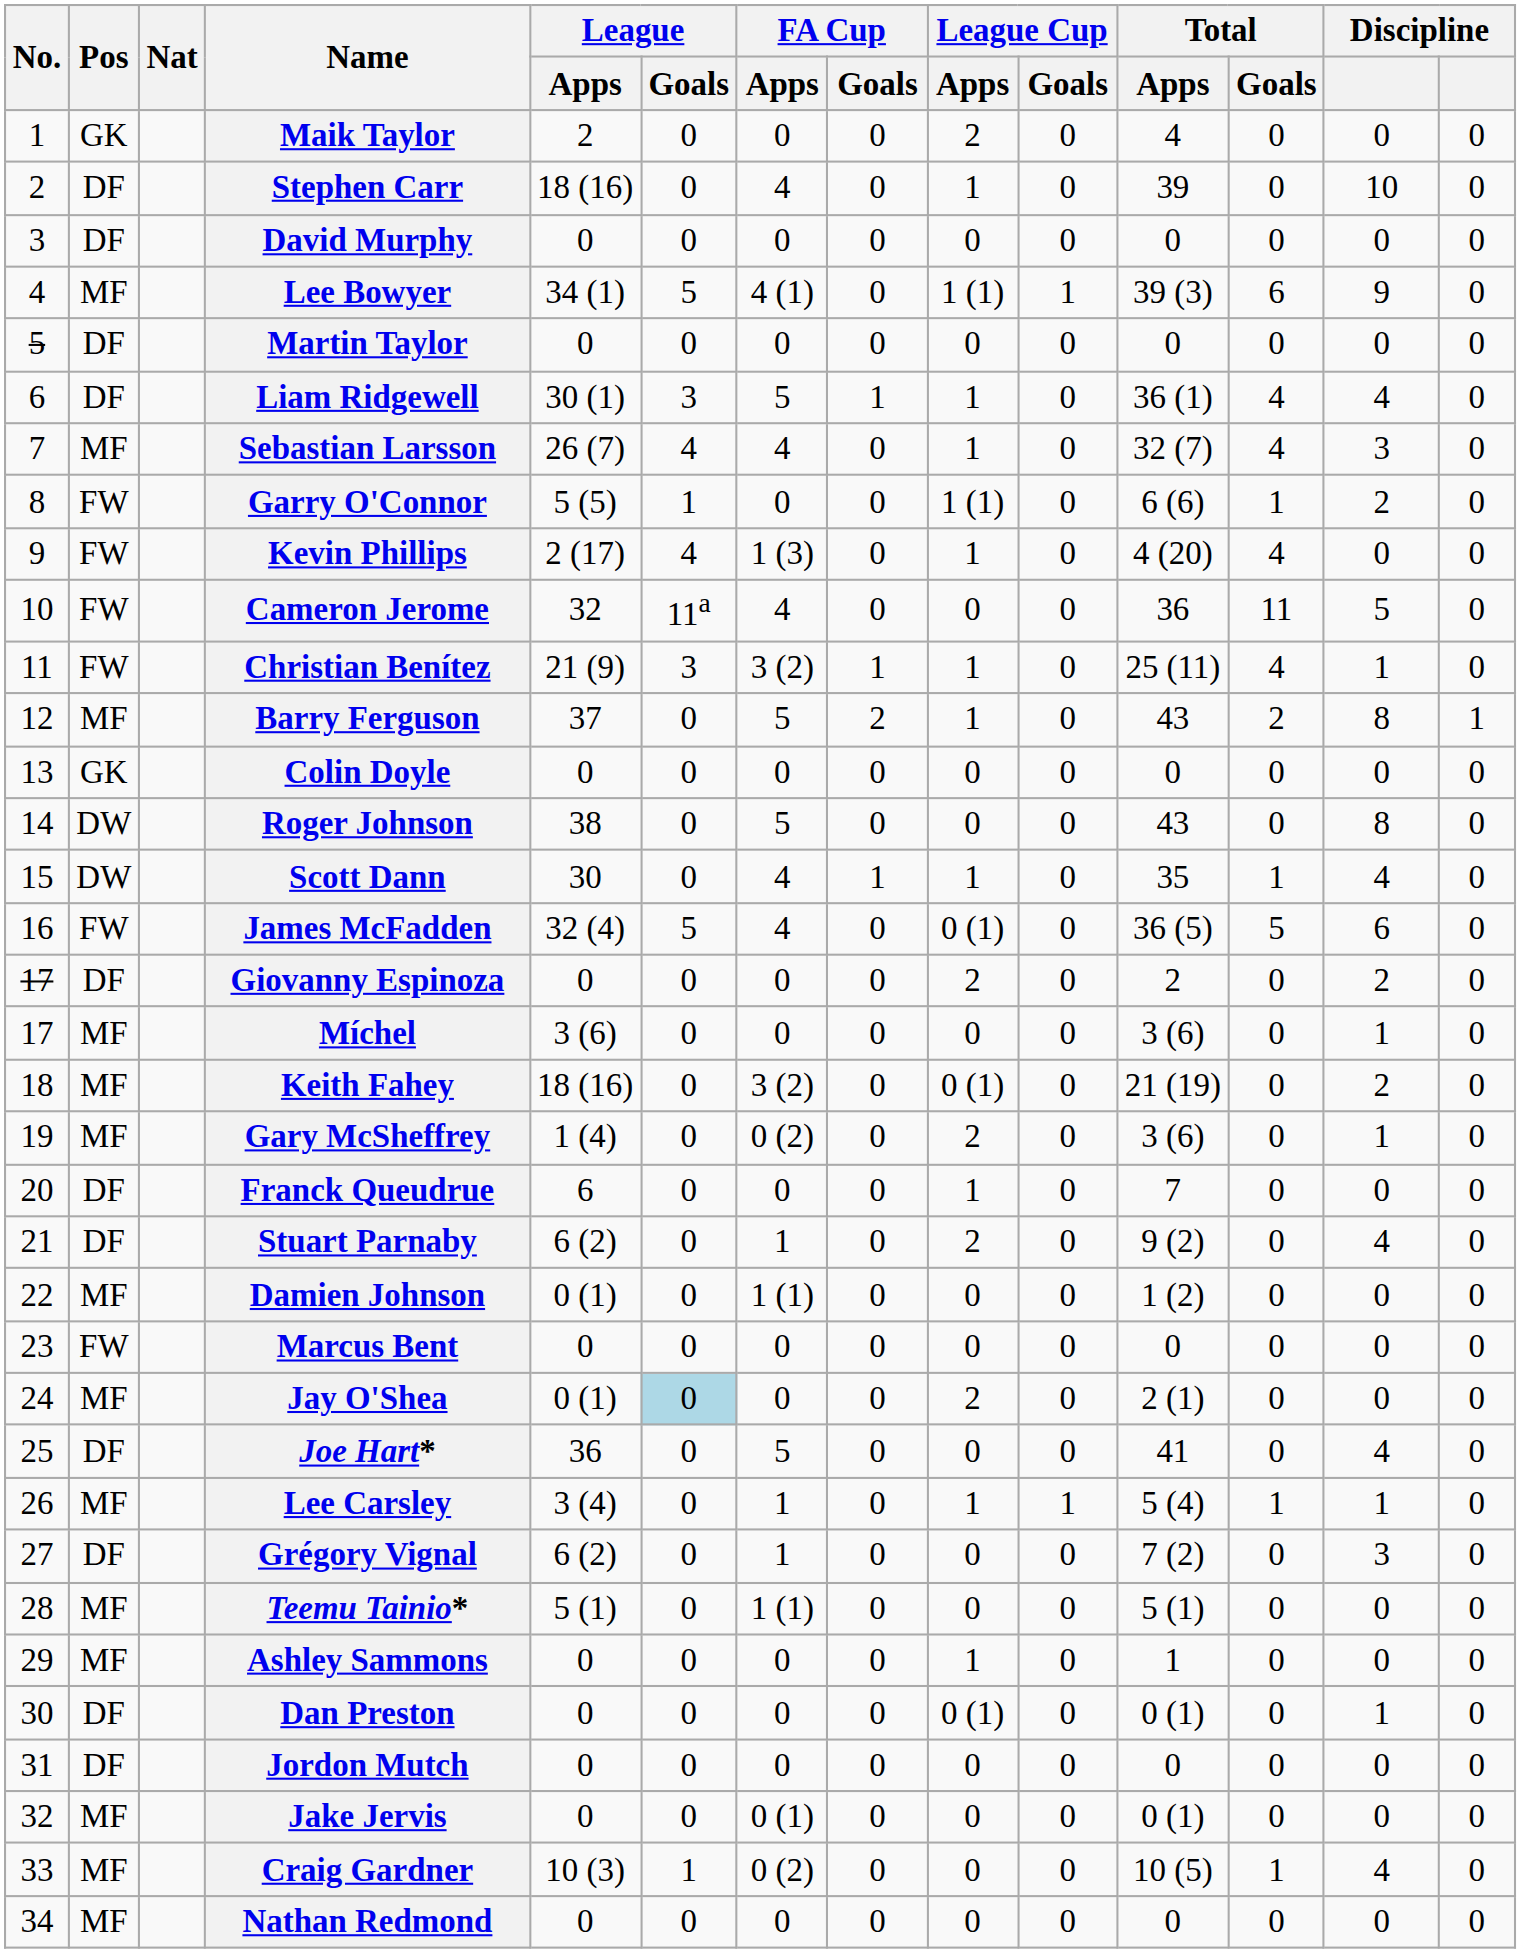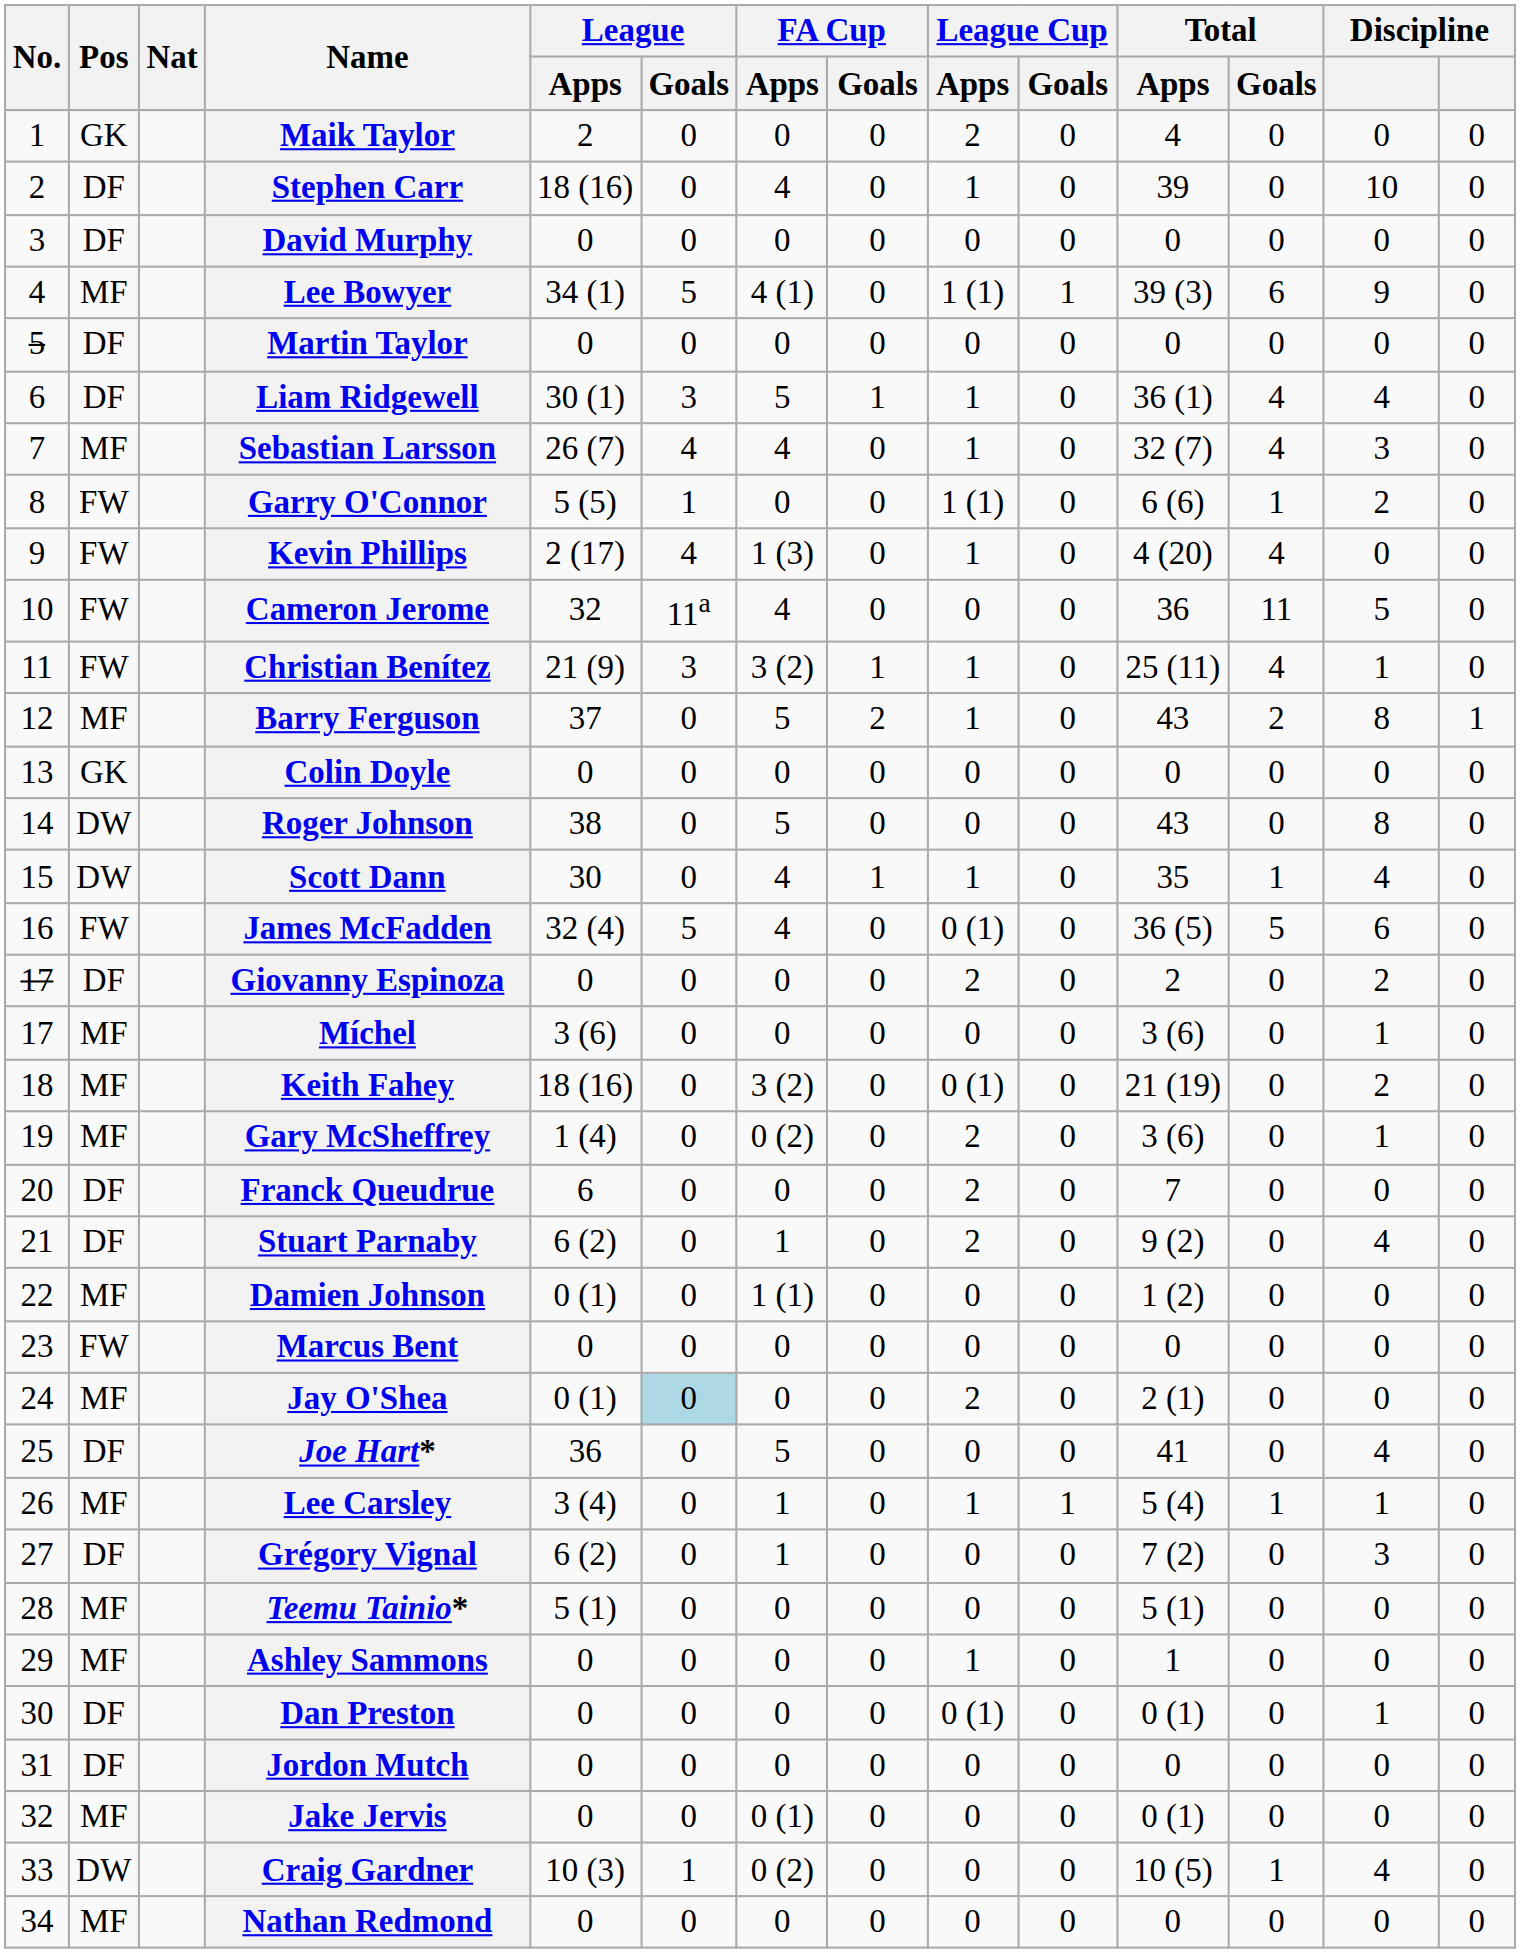Franck Queudrue | League Cup / Apps: 1 -> 2
Teemu Tainio* | FA Cup / Apps: 1 (1) -> 0
Craig Gardner | Pos: MF -> DW
